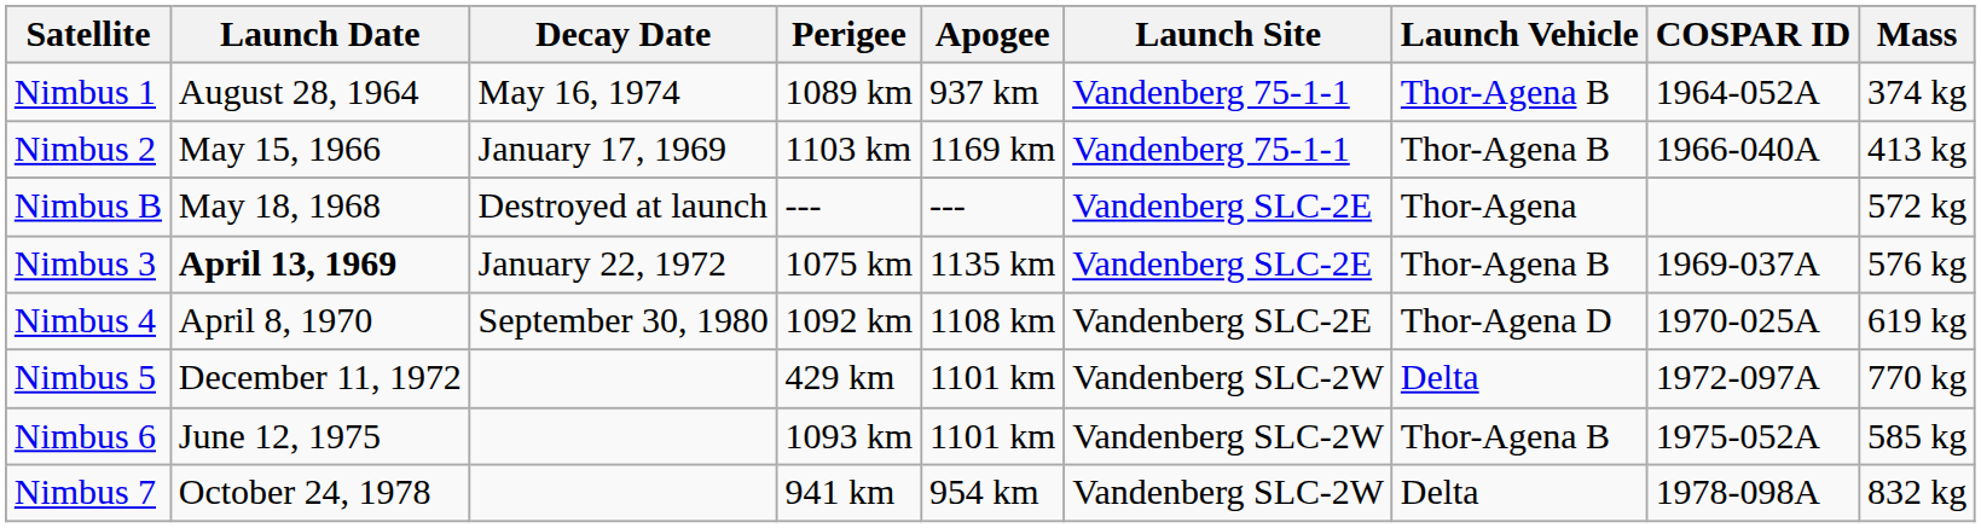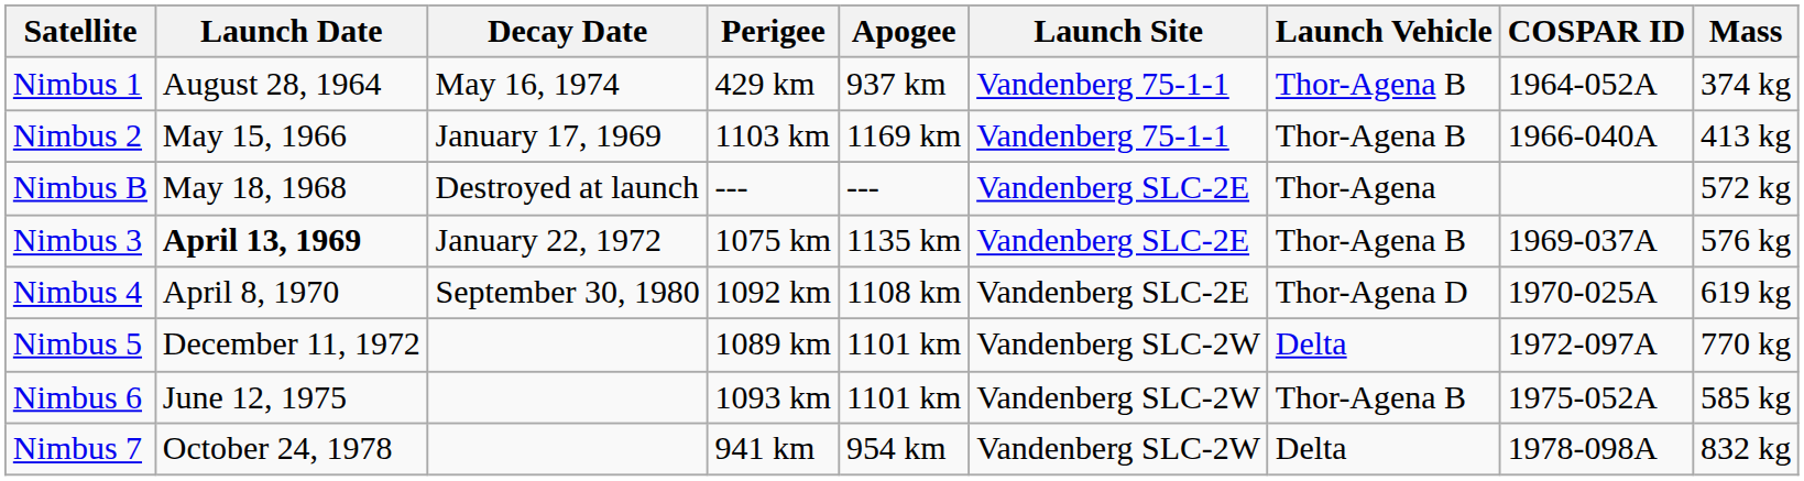Nimbus 1 | Perigee: 1089 km -> 429 km
Nimbus 5 | Perigee: 429 km -> 1089 km
